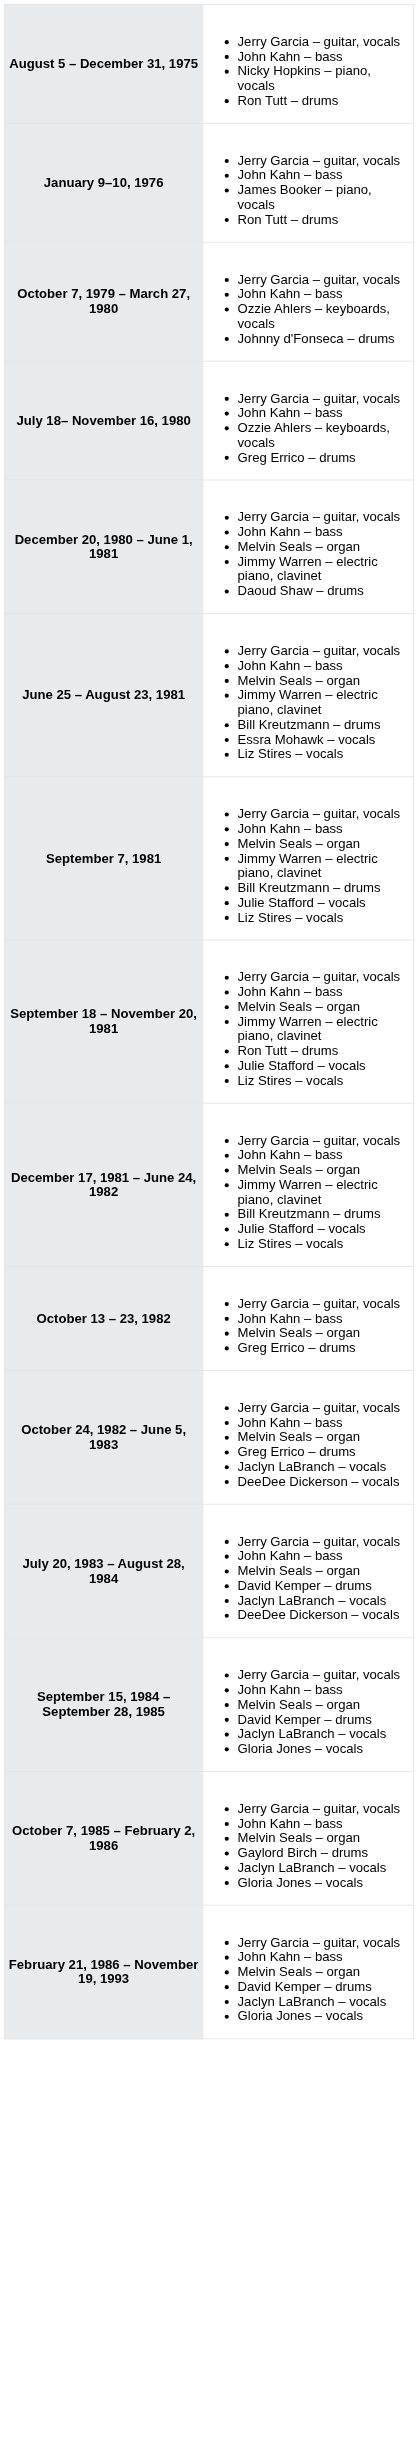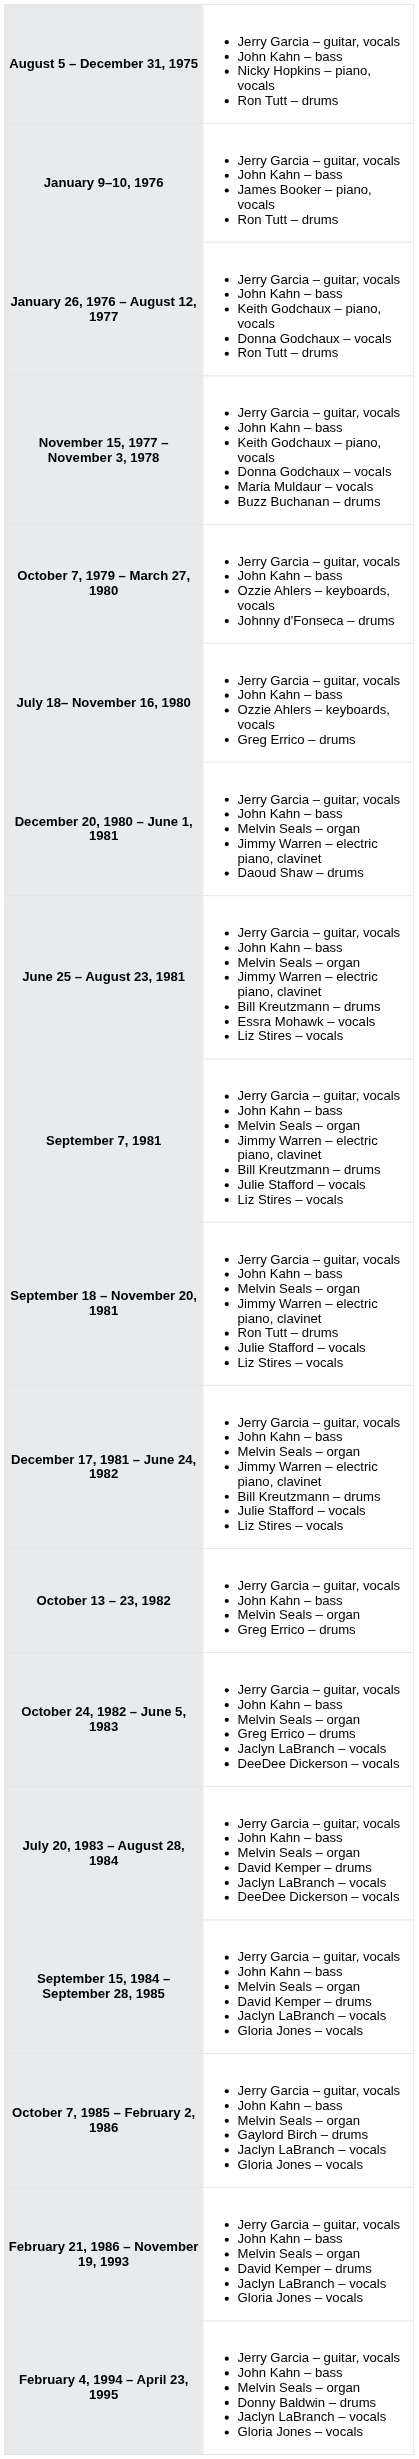+ row: January 26, 1976 – August 12, 1977 | Jerry Garcia – guitar, vocals John Kahn – bass Keith Godchaux – piano, vocals Donna Godchaux – vocals Ron Tutt – drums
+ row: November 15, 1977 – November 3, 1978 | Jerry Garcia – guitar, vocals John Kahn – bass Keith Godchaux – piano, vocals Donna Godchaux – vocals Maria Muldaur – vocals Buzz Buchanan – drums
+ row: February 4, 1994 – April 23, 1995 | Jerry Garcia – guitar, vocals John Kahn – bass Melvin Seals – organ Donny Baldwin – drums Jaclyn LaBranch – vocals Gloria Jones – vocals
